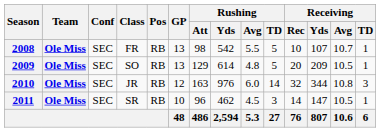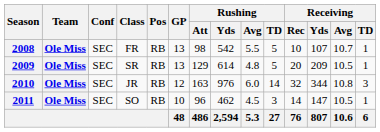2009 | Class: SO -> SR
2011 | Class: SR -> SO
